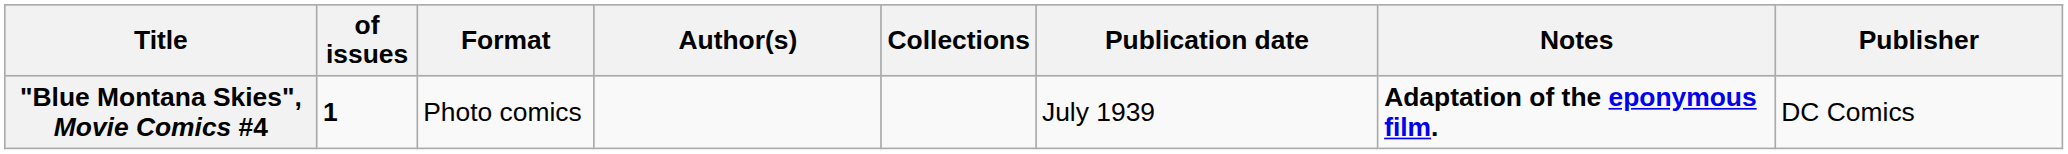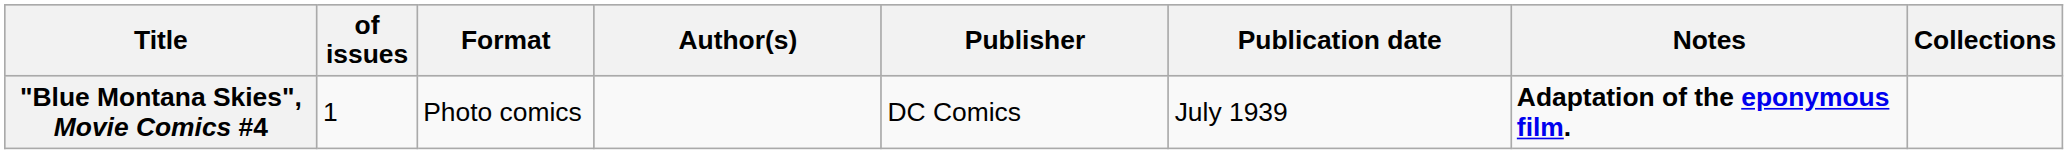columns swapped: Publisher <-> Collections
"Blue Montana Skies", Movie Comics #4 | of issues: bold -> normal
